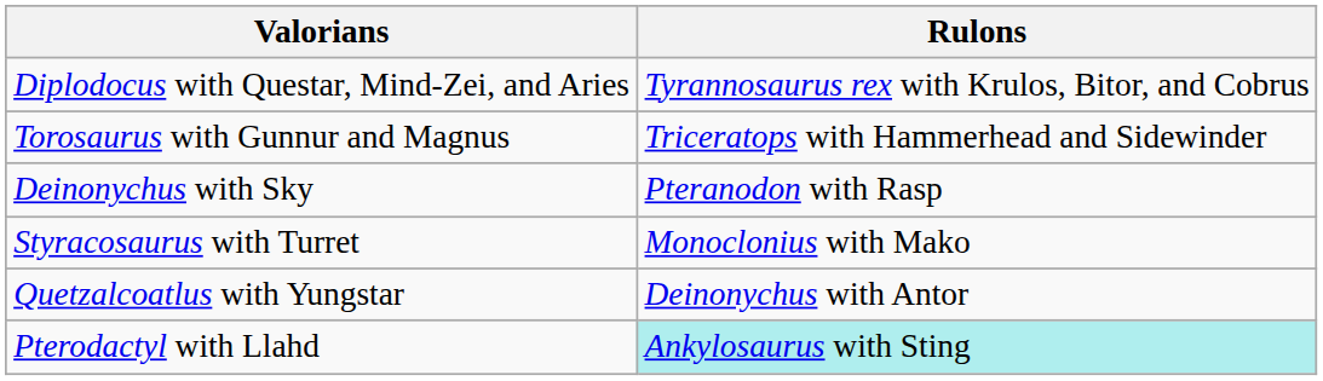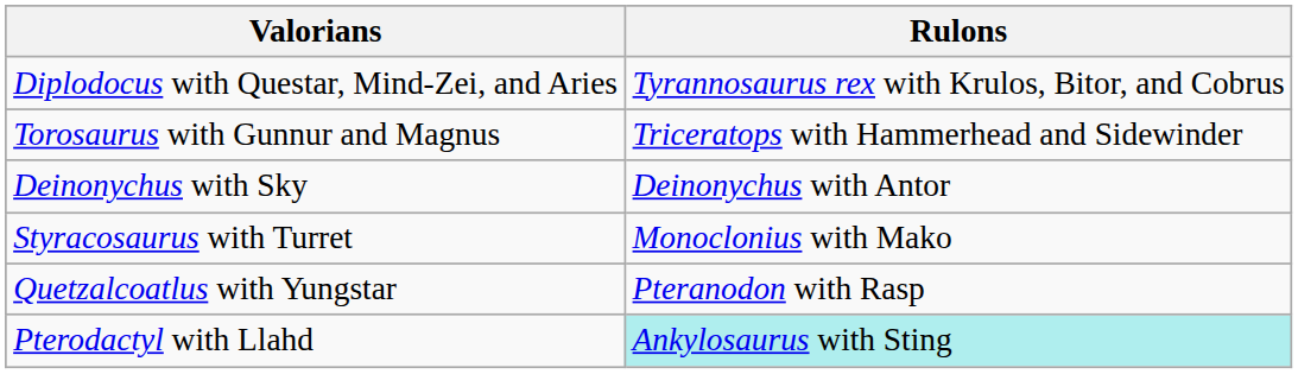Deinonychus with Sky | Rulons: Pteranodon with Rasp -> Deinonychus with Antor
Quetzalcoatlus with Yungstar | Rulons: Deinonychus with Antor -> Pteranodon with Rasp
